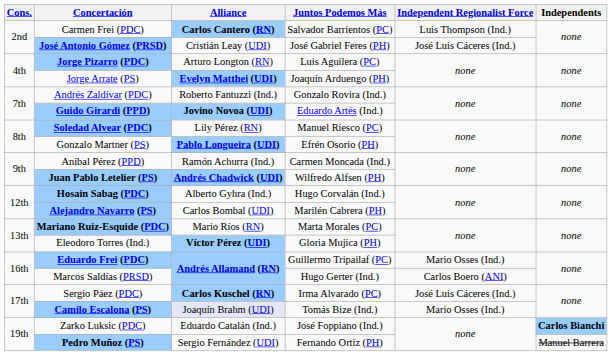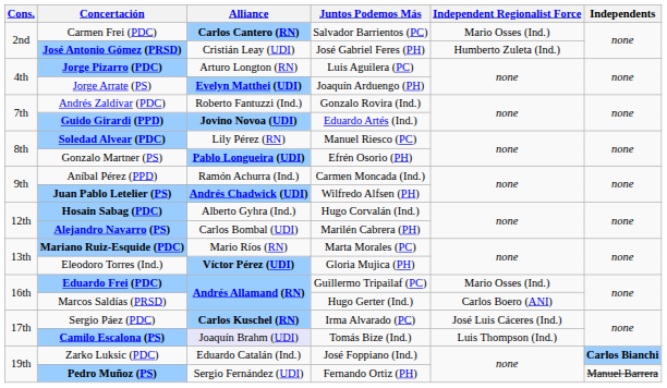Carmen Frei (PDC) | Independent Regionalist Force: Luis Thompson (Ind.) -> Mario Osses (Ind.)
José Antonio Gómez (PRSD) | Independent Regionalist Force: José Luis Cáceres (Ind.) -> Humberto Zuleta (Ind.)
Camilo Escalona (PS) | Independent Regionalist Force: Mario Osses (Ind.) -> Luis Thompson (Ind.)
